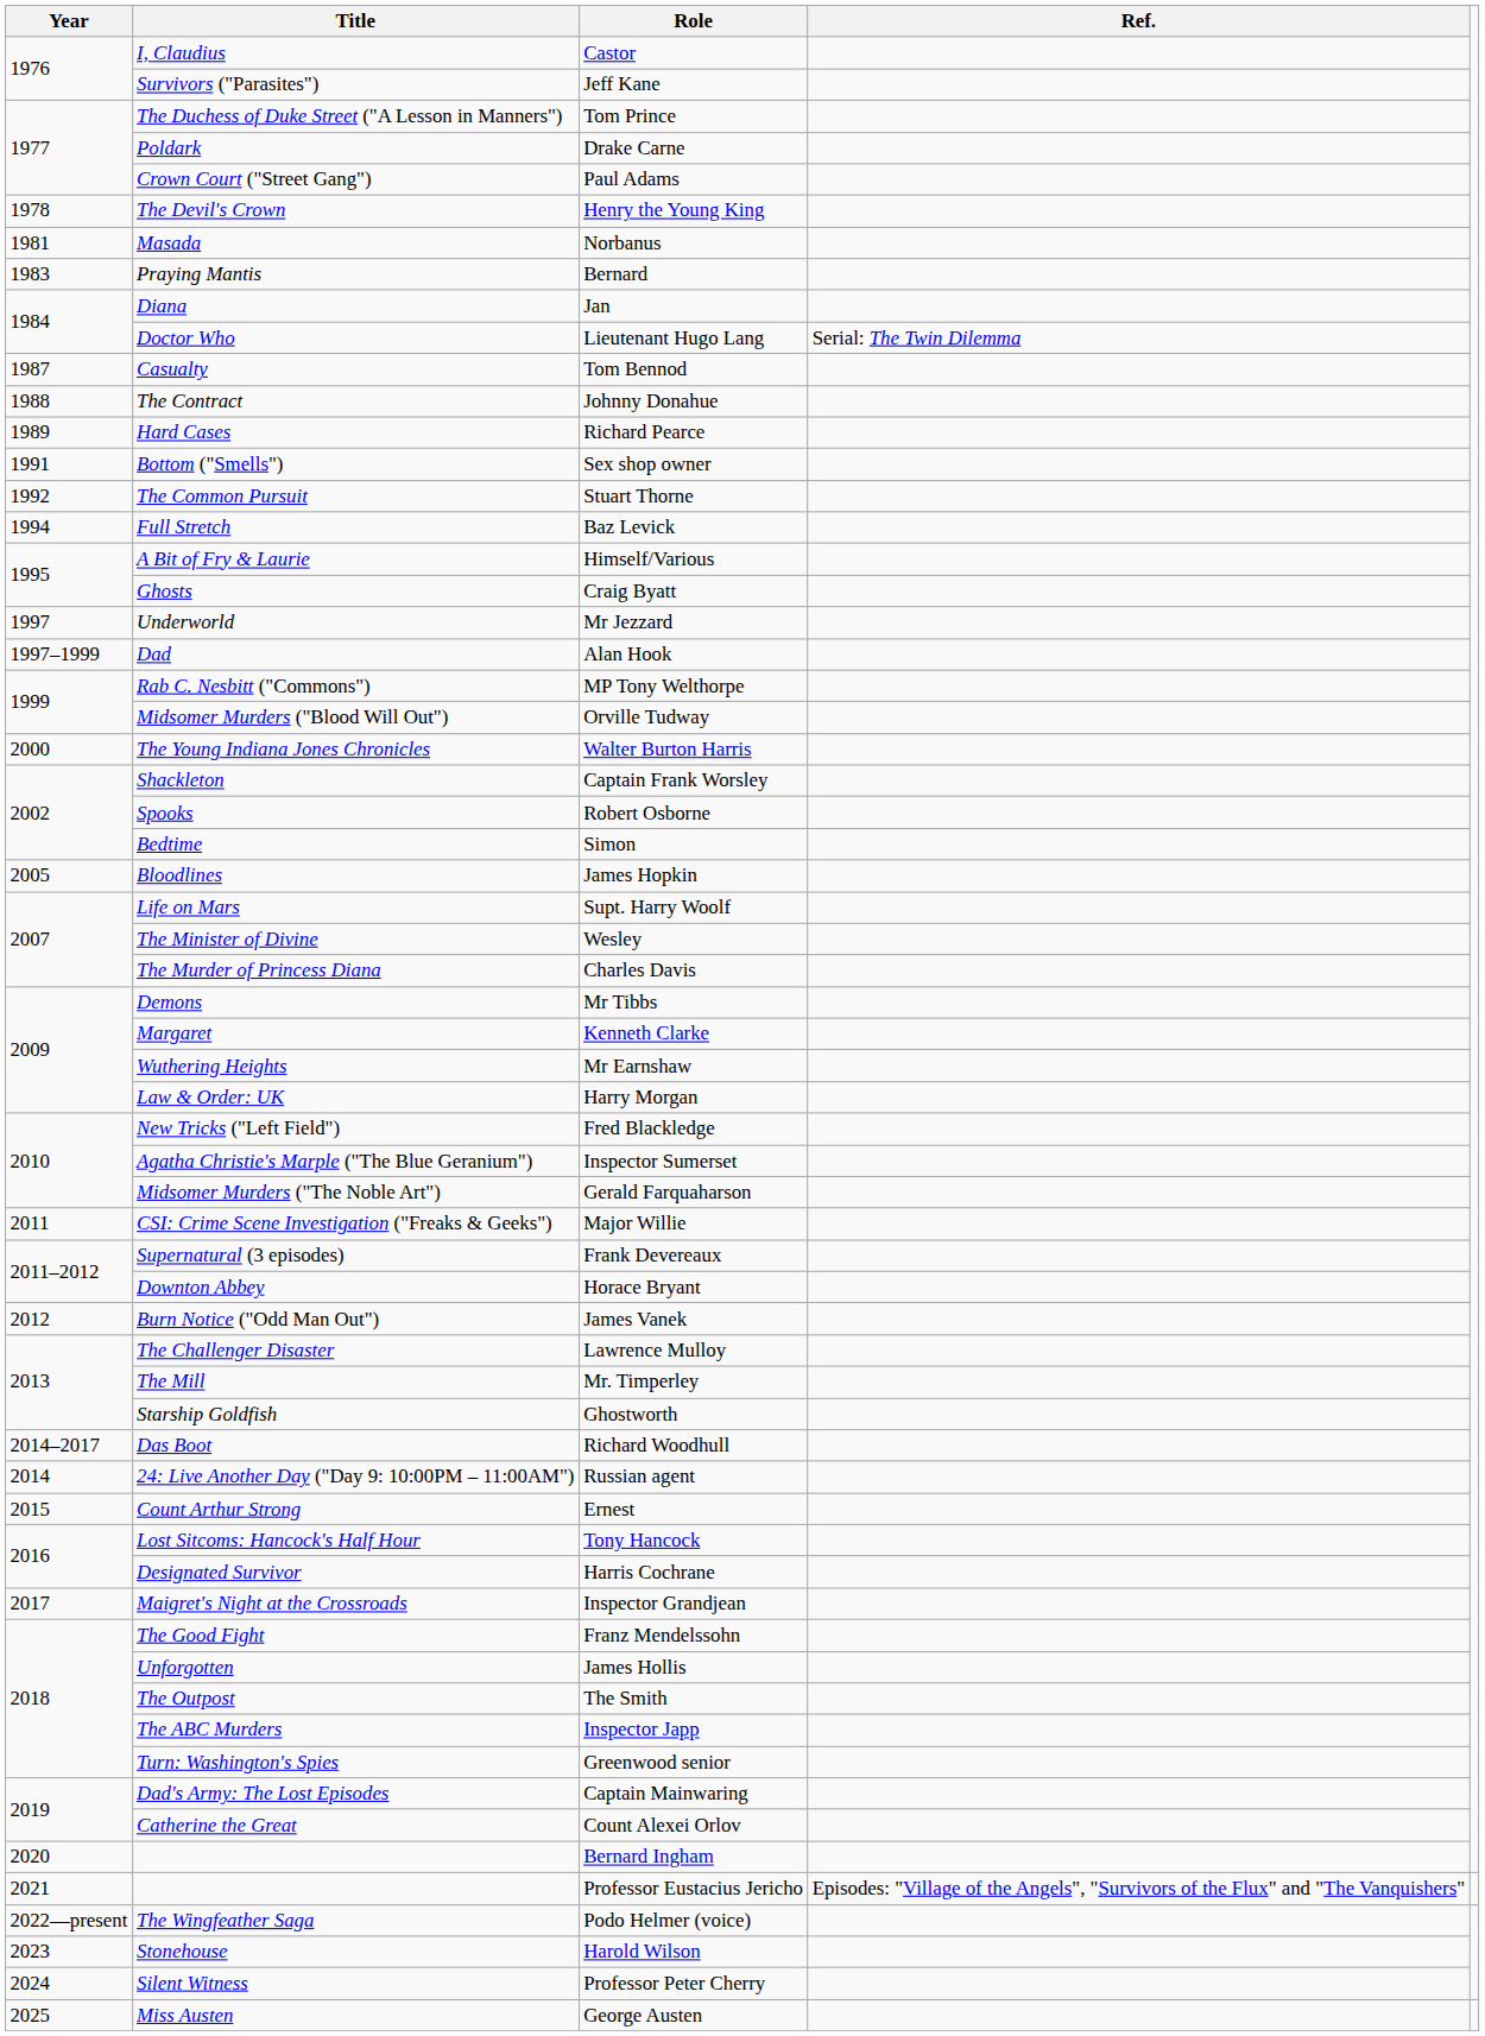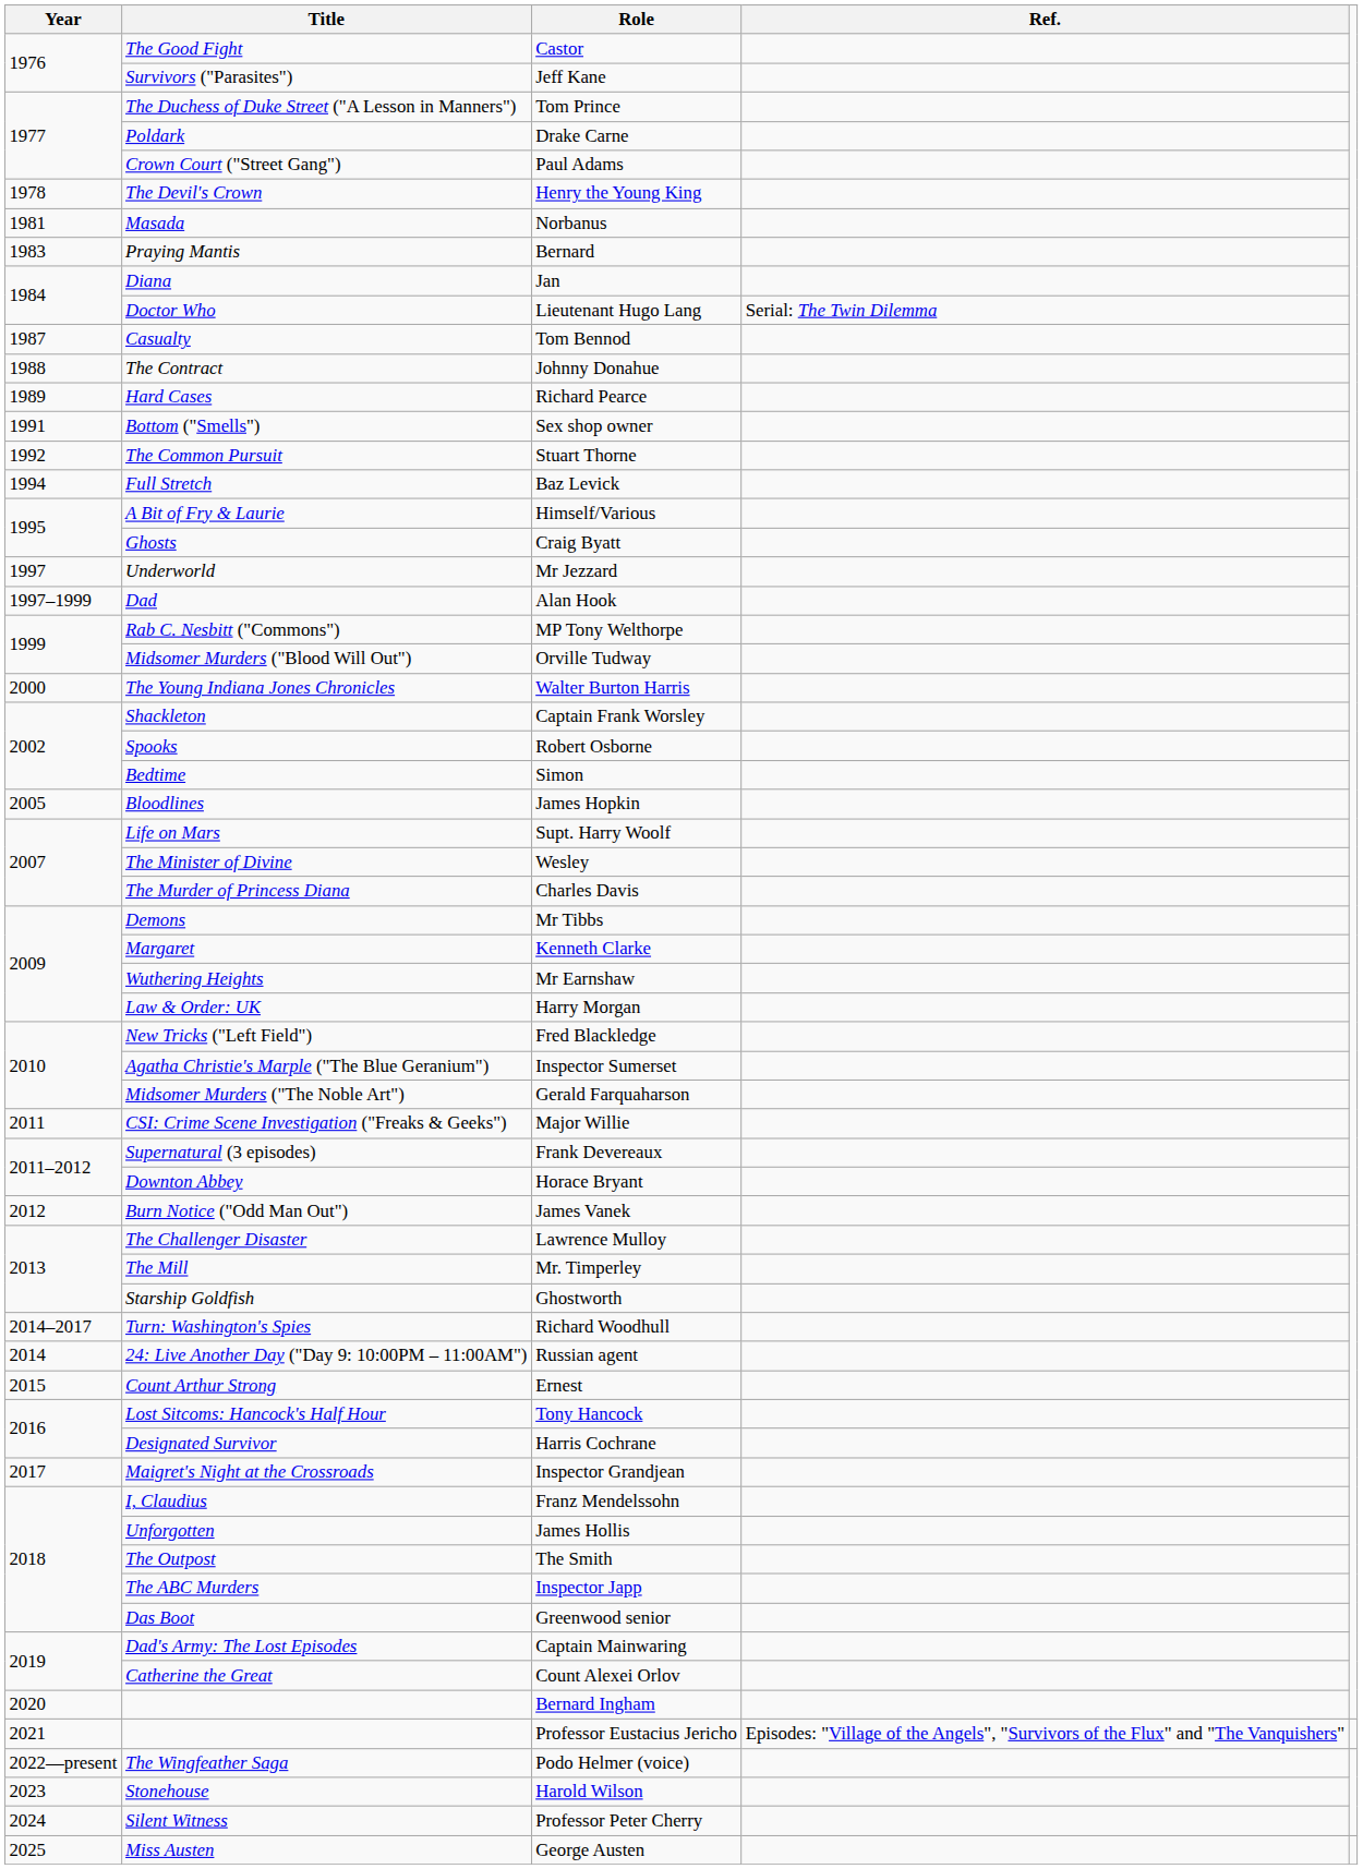Castor | Title: I, Claudius -> The Good Fight
Richard Woodhull | Title: Das Boot -> Turn: Washington's Spies
Franz Mendelssohn | Title: The Good Fight -> I, Claudius
Greenwood senior | Title: Turn: Washington's Spies -> Das Boot
